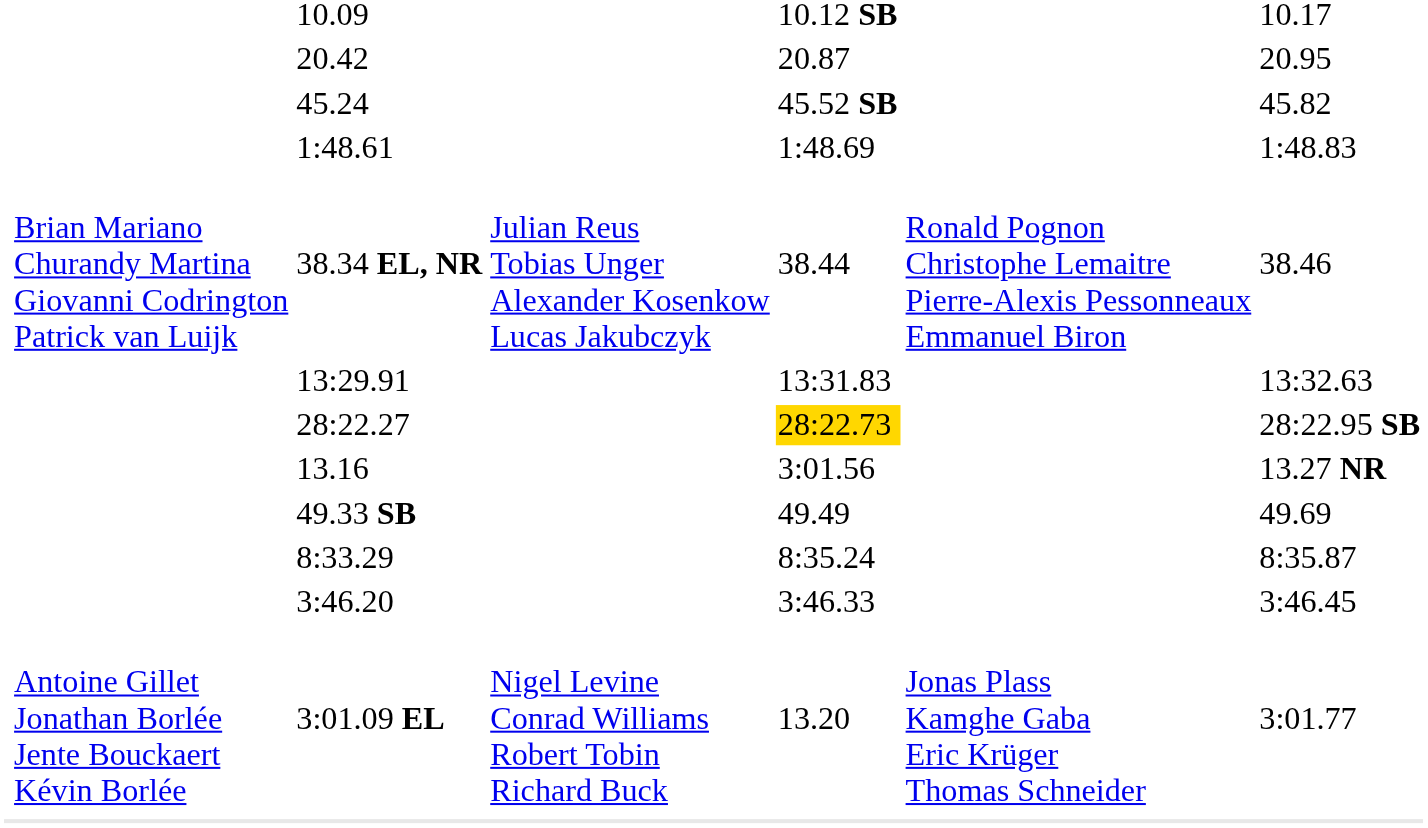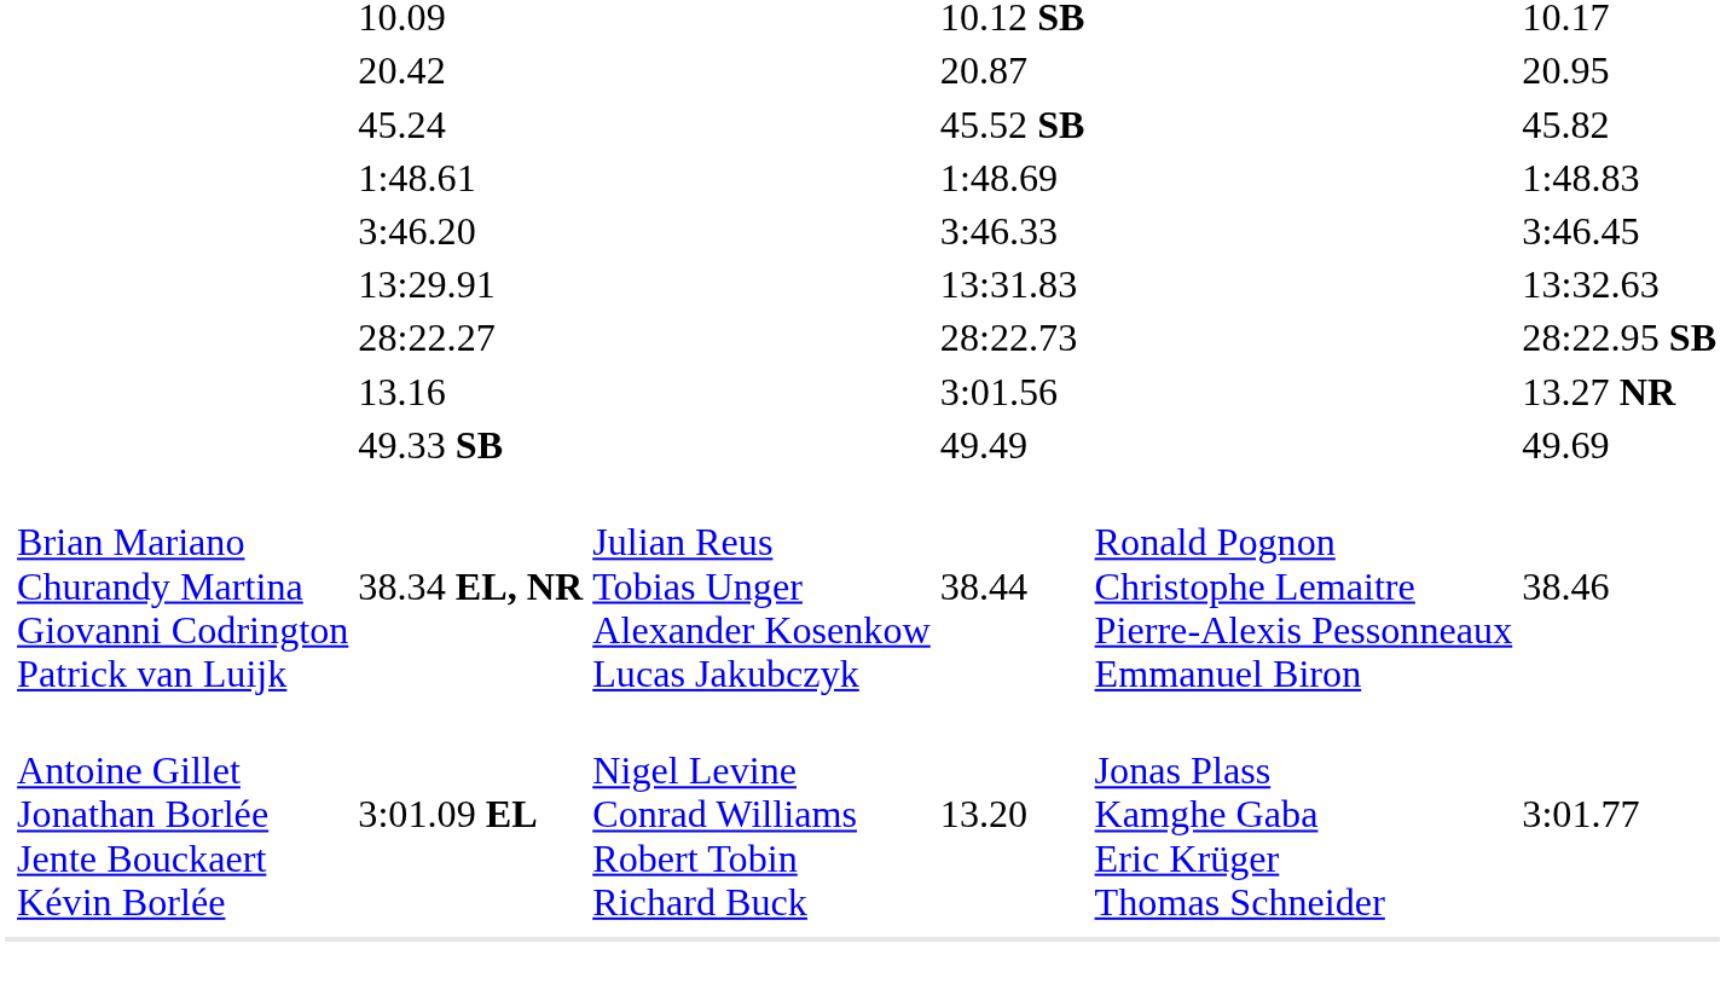rows swapped: 3:46.20 <-> 38.34 EL, NR
28:22.27 | column 5: gold background -> no background
- row: 8:33.29 | 8:35.24 | 8:35.87
